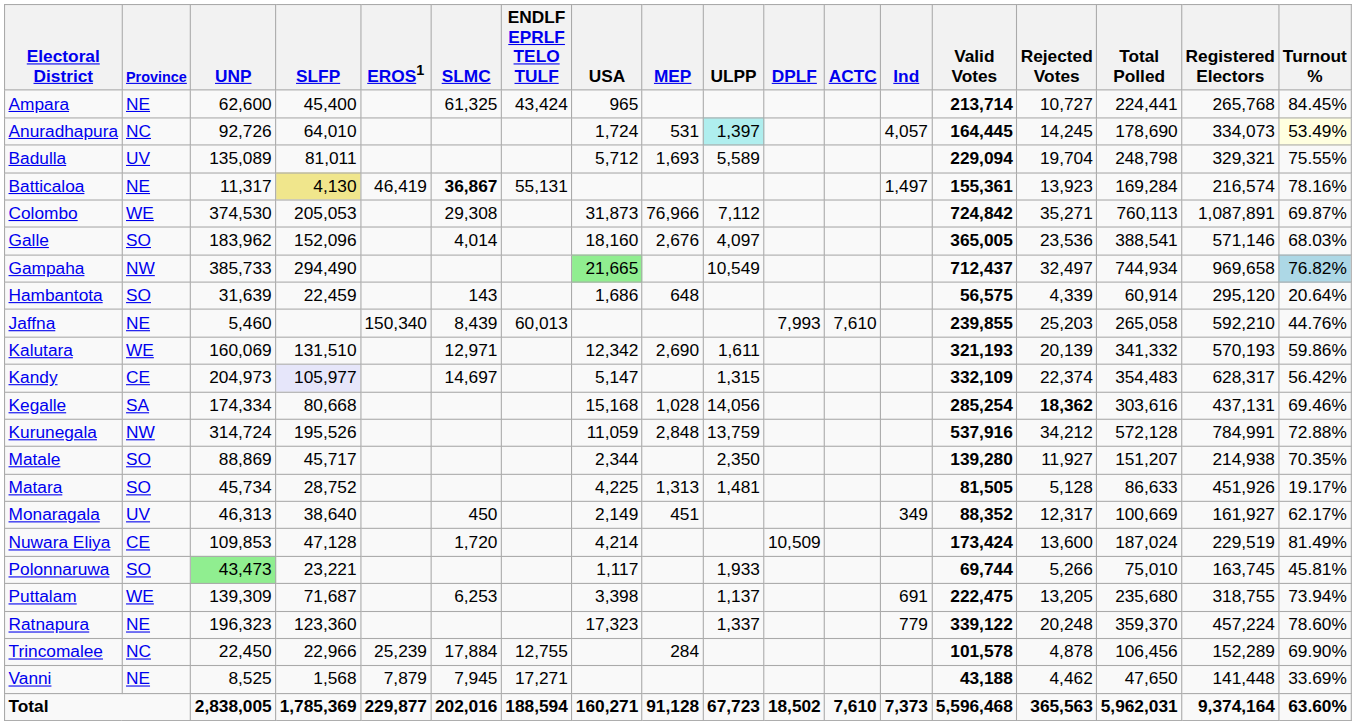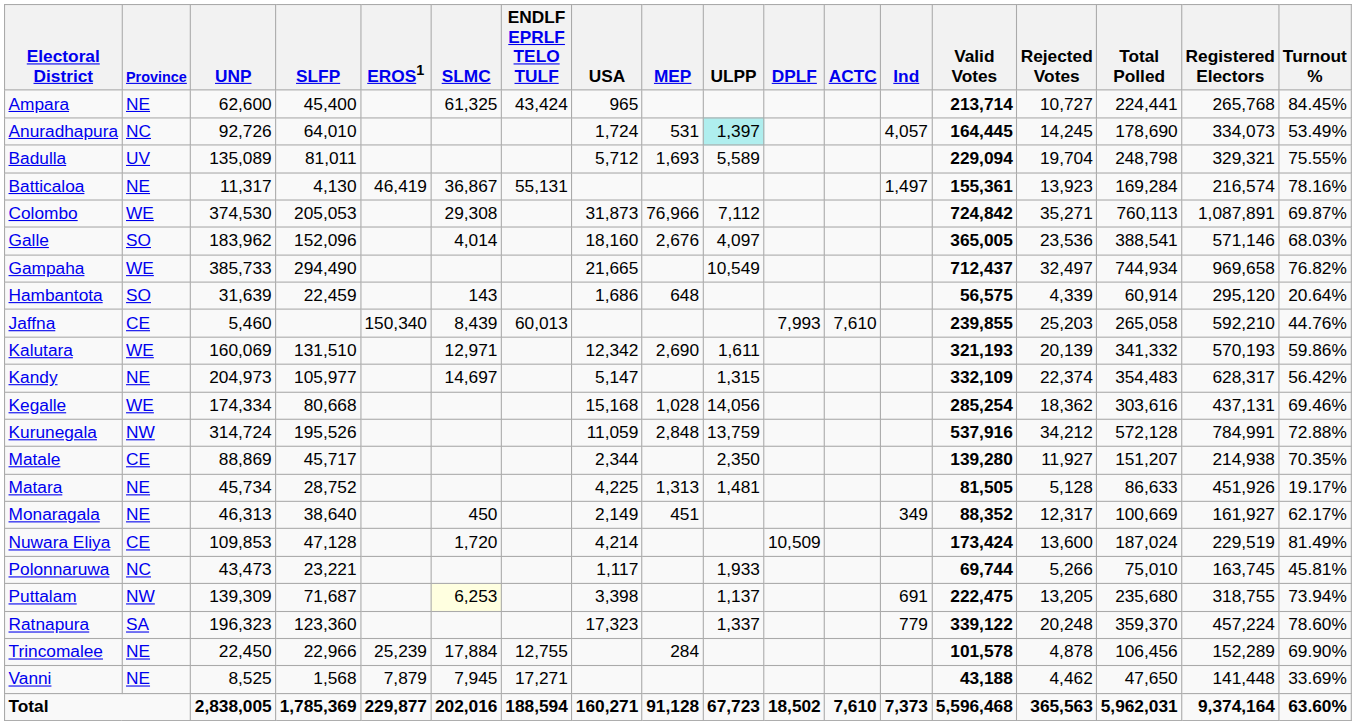Anuradhapura | Turnout %: lightyellow background -> no background
Batticaloa | SLFP: khaki background -> no background
Batticaloa | SLMC: bold -> normal
Gampaha | Province: NW -> WE
Gampaha | USA: lightgreen background -> no background
Gampaha | Turnout %: lightblue background -> no background
Jaffna | Province: NE -> CE
Kandy | Province: CE -> NE
Kandy | SLFP: lavender background -> no background
Kegalle | Province: SA -> WE
Kegalle | Rejected Votes: bold -> normal
Matale | Province: SO -> CE
Matara | Province: SO -> NE
Monaragala | Province: UV -> NE
Polonnaruwa | Province: SO -> NC
Polonnaruwa | UNP: lightgreen background -> no background
Puttalam | Province: WE -> NW
Puttalam | SLMC: no background -> lightyellow background
Ratnapura | Province: NE -> SA
Trincomalee | Province: NC -> NE
